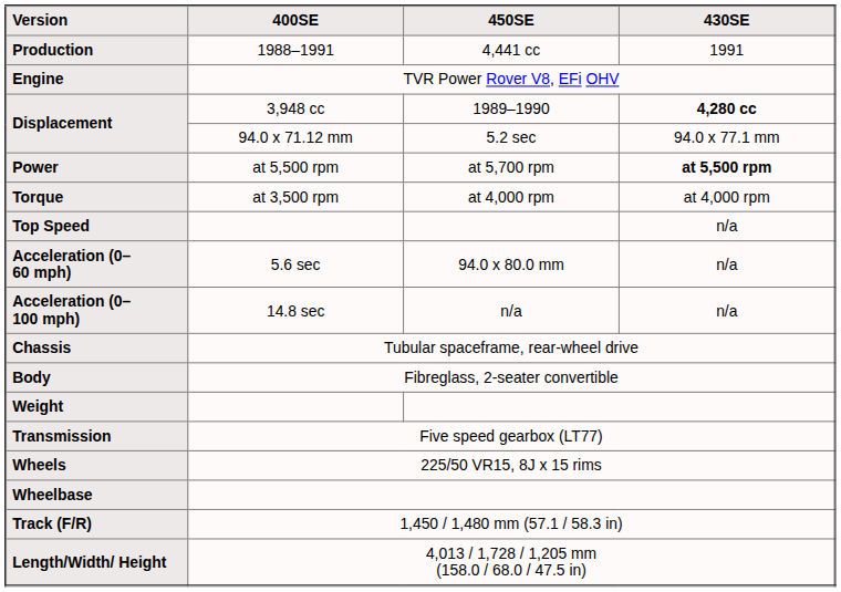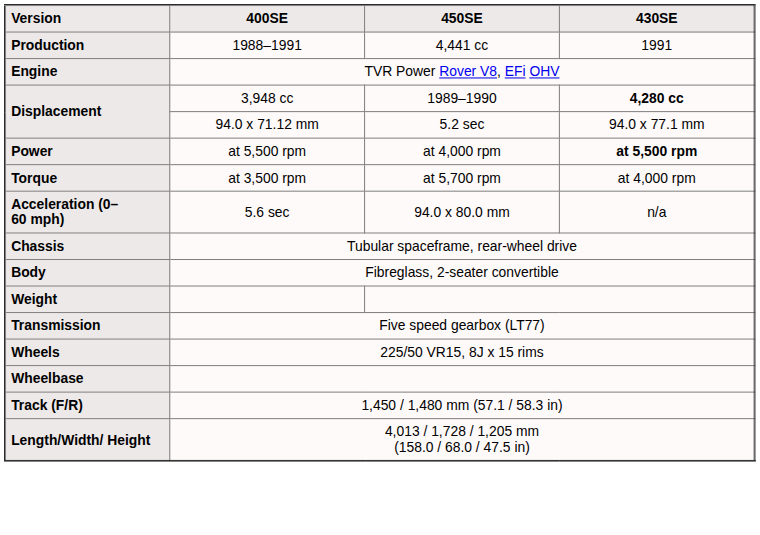Power | 450SE: at 5,700 rpm -> at 4,000 rpm
Torque | 450SE: at 4,000 rpm -> at 5,700 rpm
- row: Top Speed | n/a
- row: Acceleration (0–100 mph) | 14.8 sec | n/a | n/a
